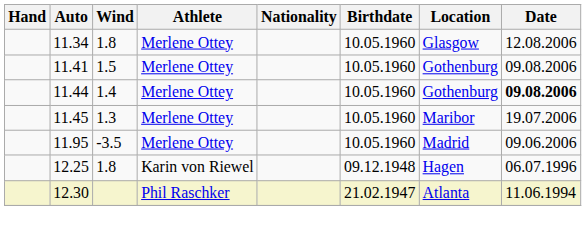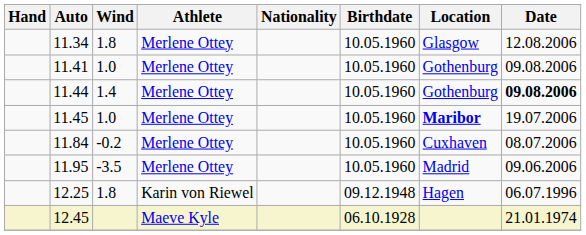11.41 | Wind: 1.5 -> 1.0
11.45 | Wind: 1.3 -> 1.0
11.45 | Location: normal -> bold
+ row: 11.84 | -0.2 | Merlene Ottey | 10.05.1960 | Cuxhaven | 08.07.2006
- row: 12.30 | Phil Raschker | 21.02.1947 | Atlanta | 11.06.1994
+ row: 12.45 | Maeve Kyle | 06.10.1928 | 21.01.1974
